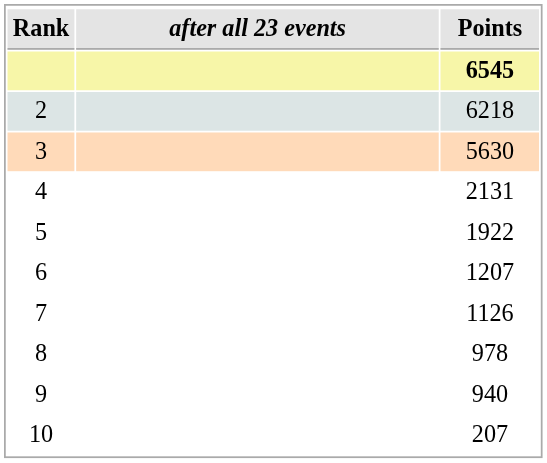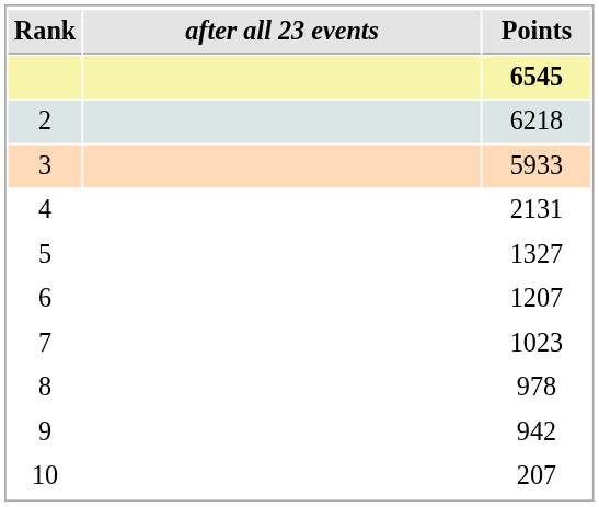3 | Points: 5630 -> 5933
5 | Points: 1922 -> 1327
7 | Points: 1126 -> 1023
9 | Points: 940 -> 942
